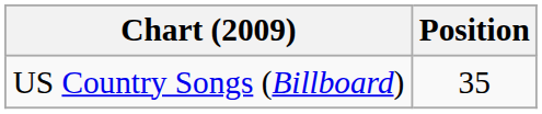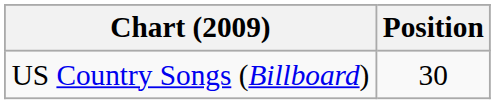US Country Songs (Billboard) | Position: 35 -> 30
